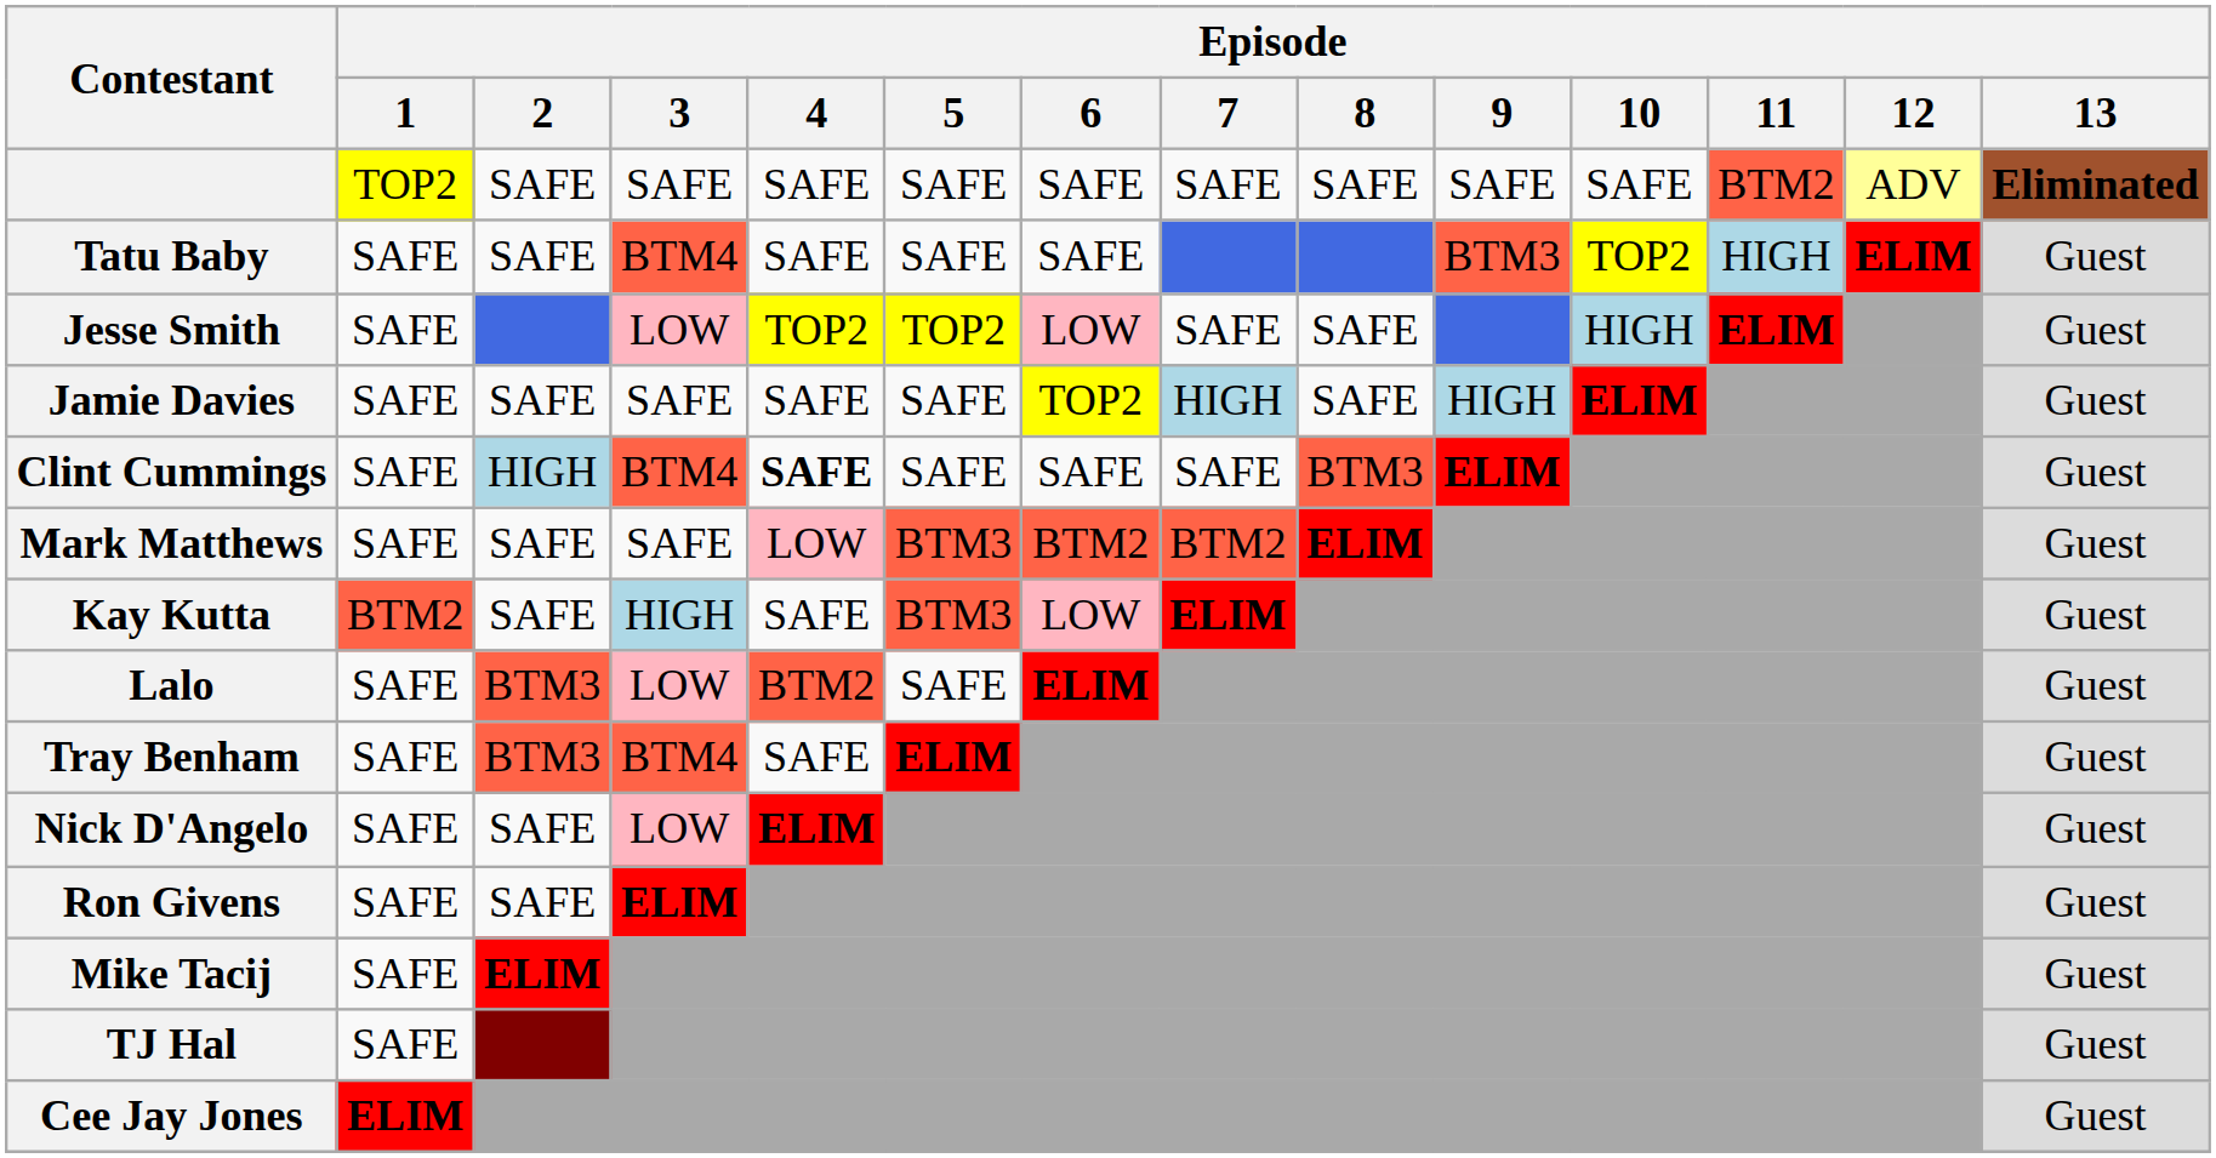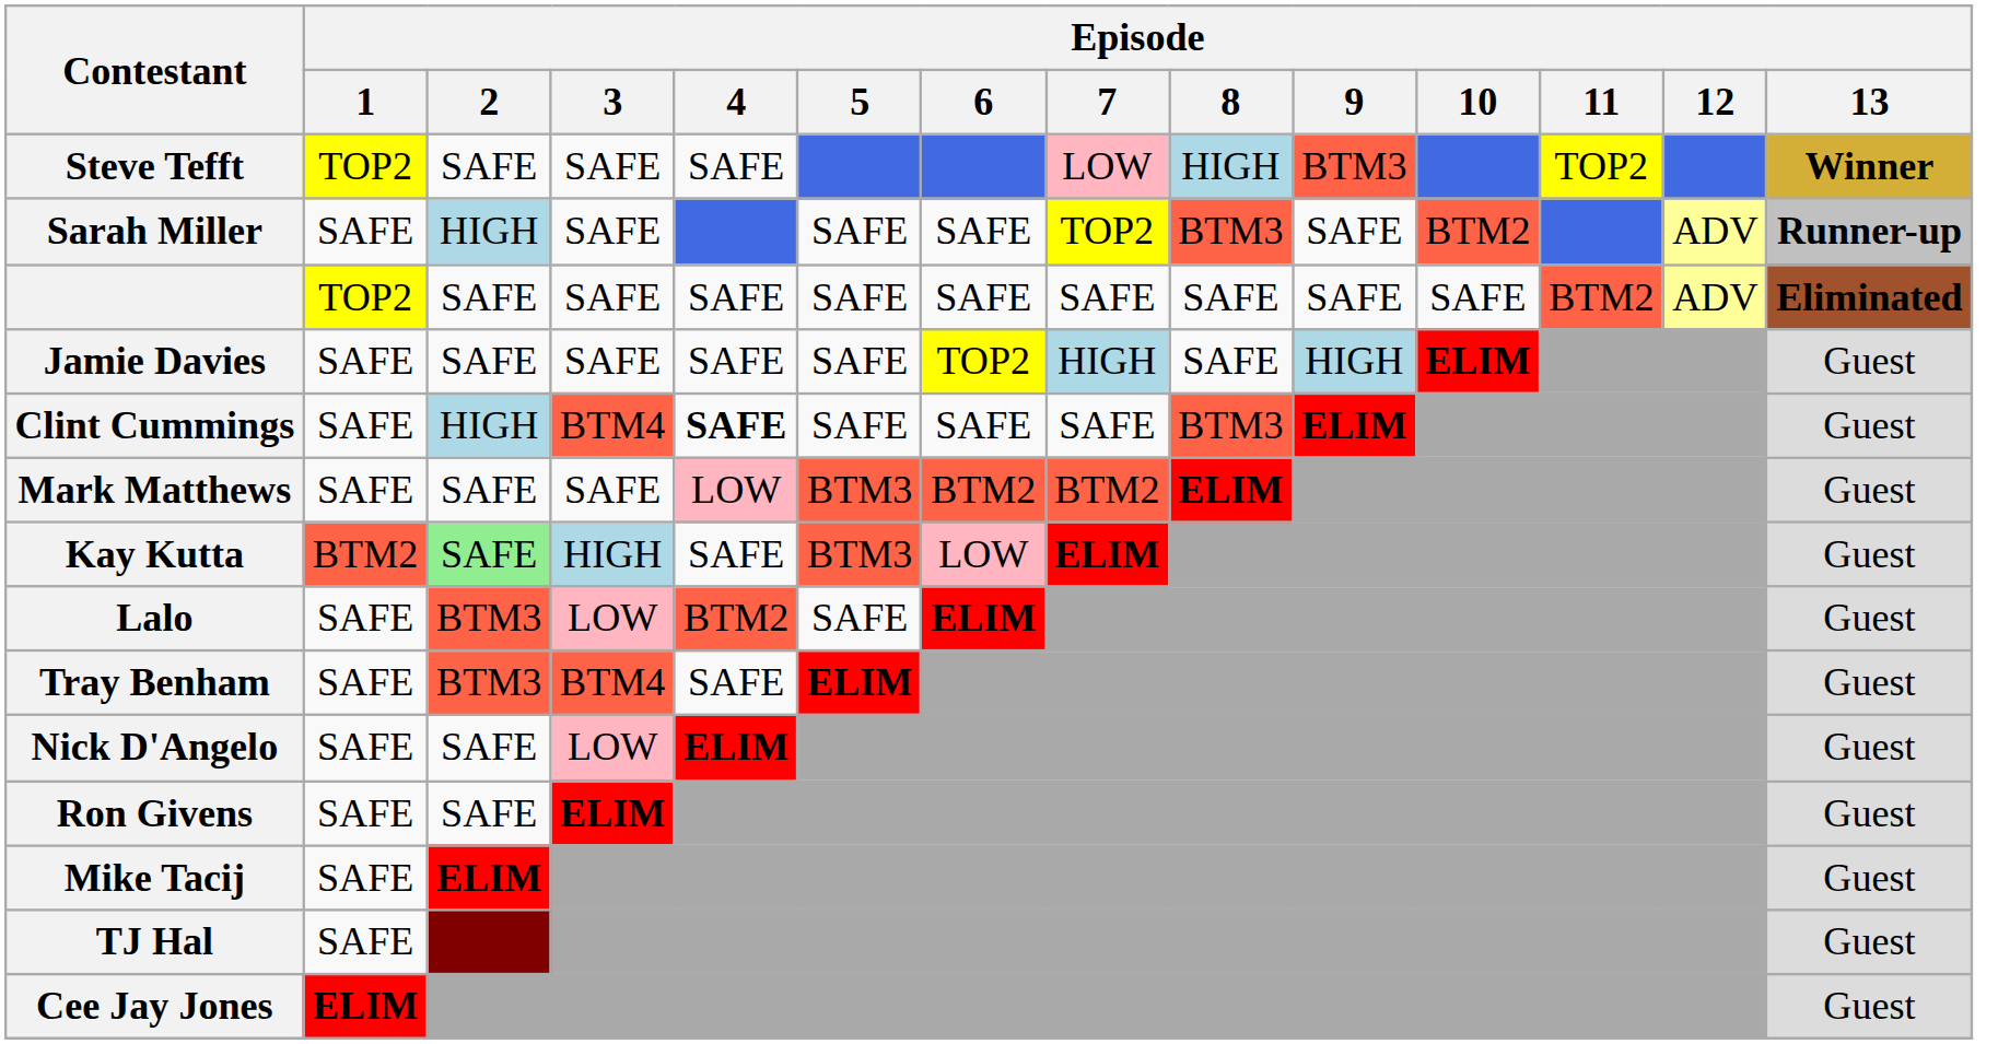+ row: Steve Tefft | TOP2 | SAFE | SAFE | SAFE | LOW | HIGH | BTM3 | TOP2 | Winner
+ row: Sarah Miller | SAFE | HIGH | SAFE | SAFE | SAFE | TOP2 | BTM3 | SAFE | BTM2 | ADV | Runner-up
- row: Tatu Baby | SAFE | SAFE | BTM4 | SAFE | SAFE | SAFE | BTM3 | TOP2 | HIGH | ELIM | Guest
- row: Jesse Smith | SAFE | LOW | TOP2 | TOP2 | LOW | SAFE | SAFE | HIGH | ELIM | Guest
Kay Kutta | Episode / 2: no background -> lightgreen background
